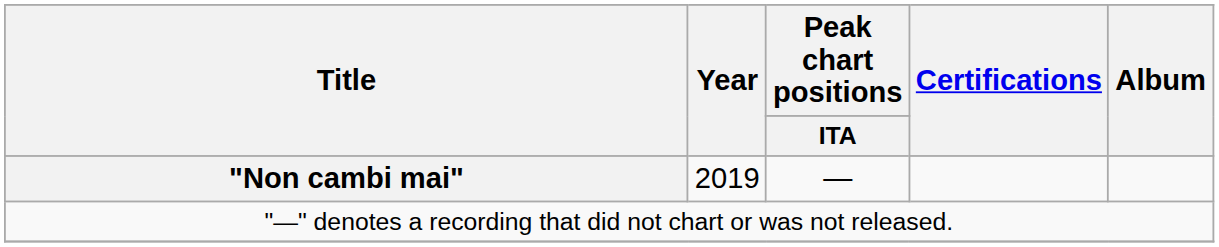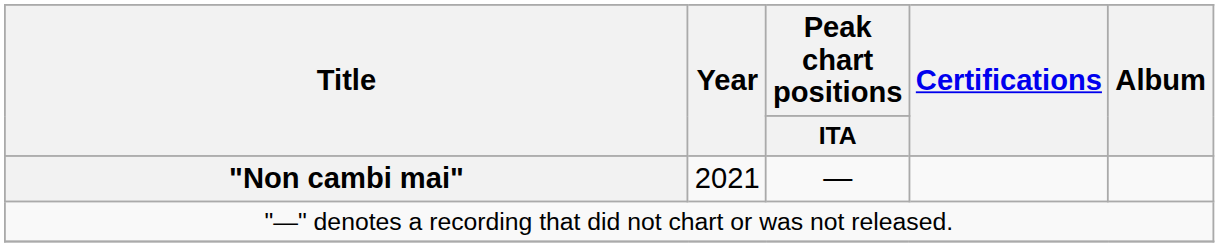"Non cambi mai" | Year: 2019 -> 2021
